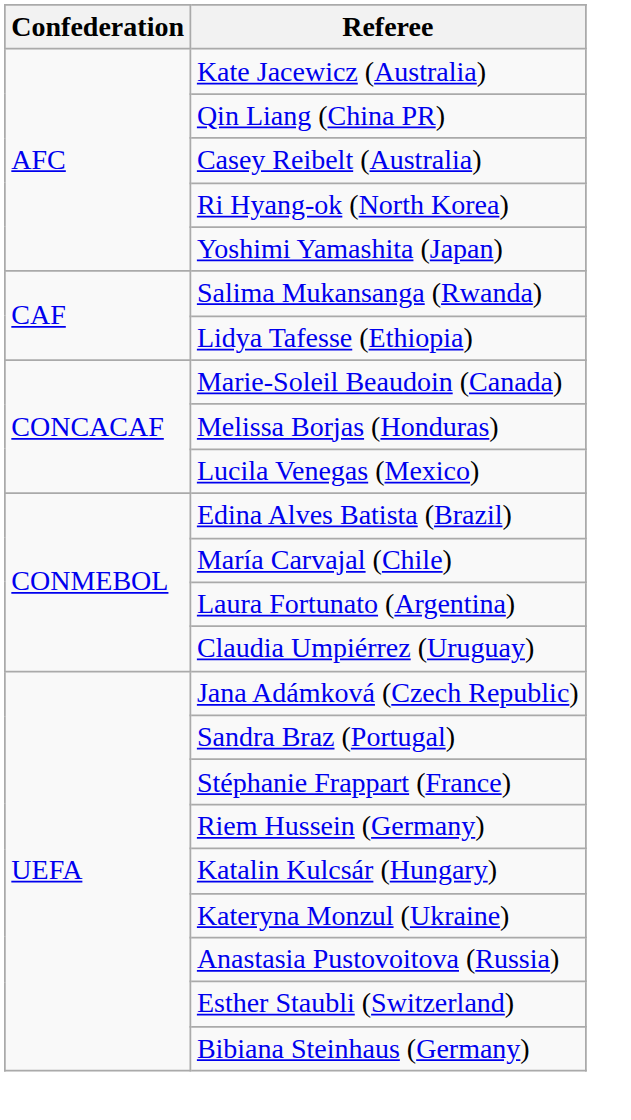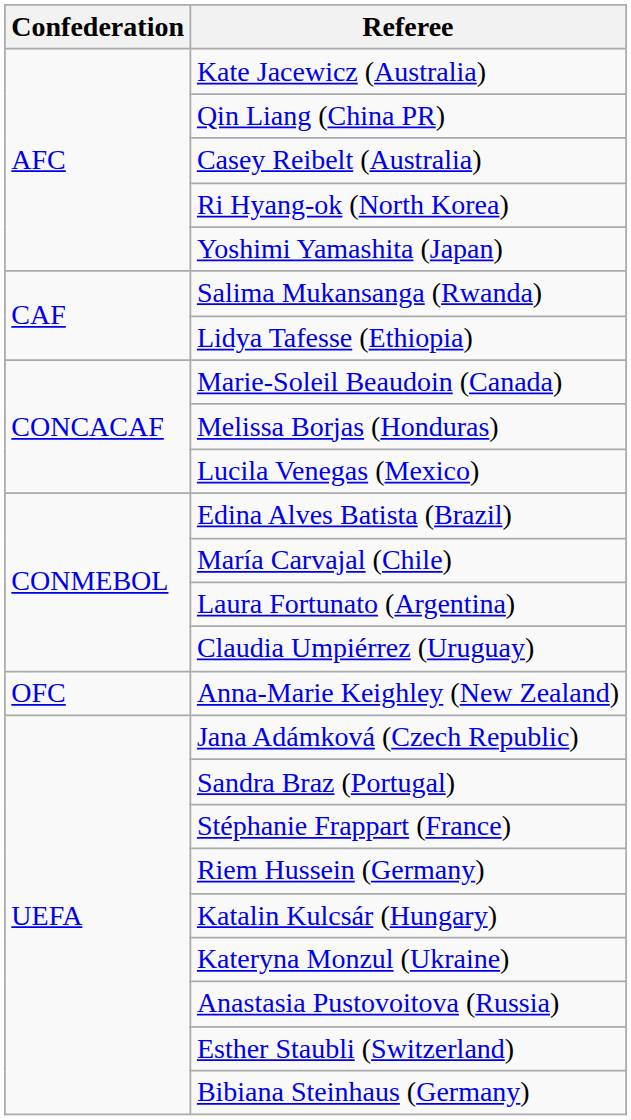+ row: OFC | Anna-Marie Keighley (New Zealand)
